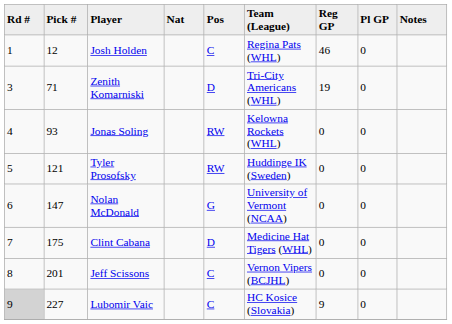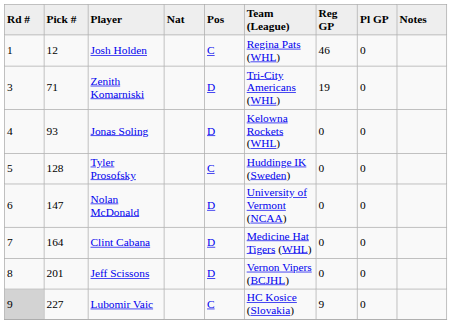Jonas Soling | Pos: RW -> D
Tyler Prosofsky | Pick #: 121 -> 128
Tyler Prosofsky | Pos: RW -> C
Nolan McDonald | Pos: G -> D
Clint Cabana | Pick #: 175 -> 164
Jeff Scissons | Pos: C -> D
